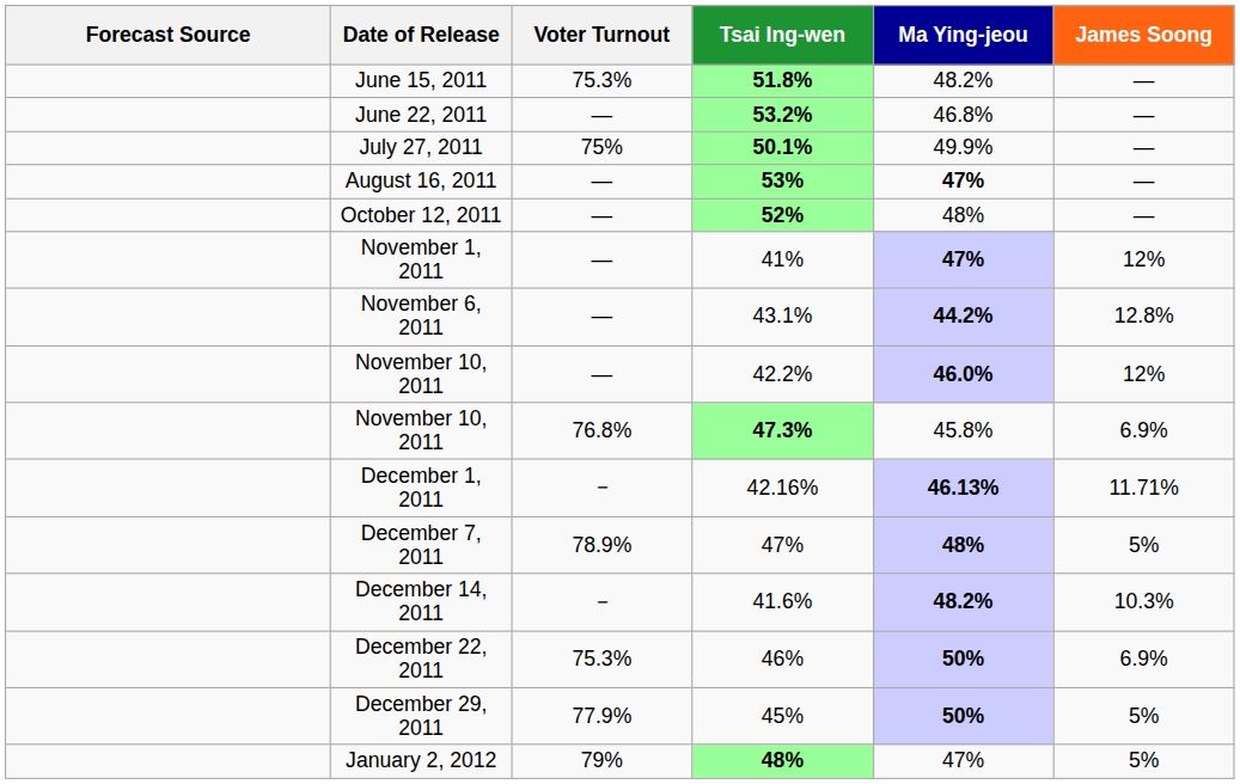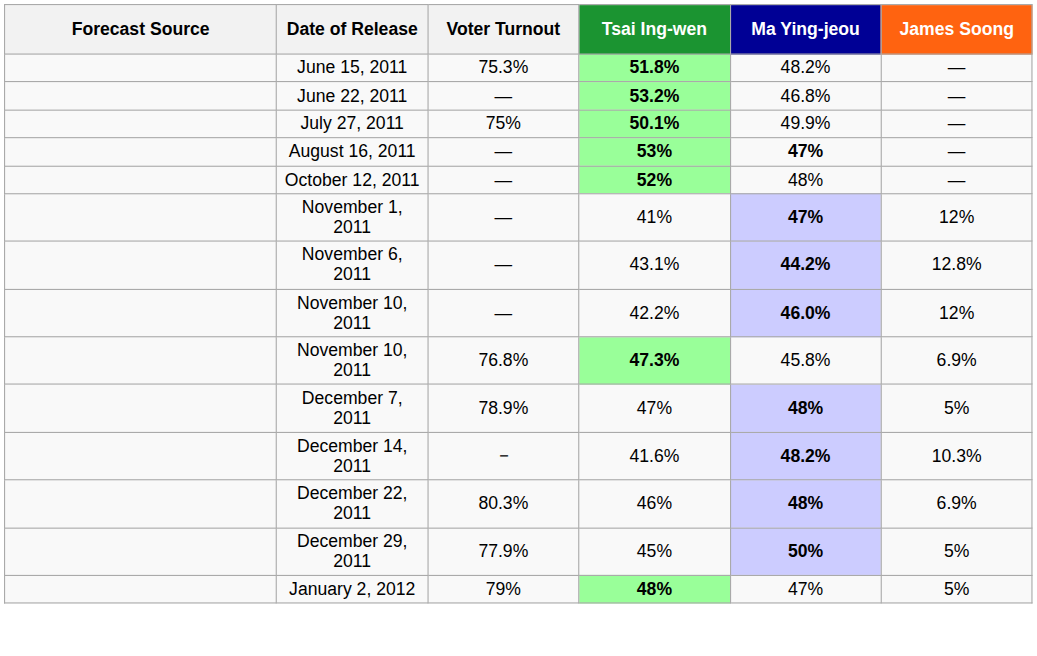- row: December 1, 2011 | － | 42.16% | 46.13% | 11.71%
December 22, 2011 | Voter Turnout: 75.3% -> 80.3%
December 22, 2011 | Ma Ying-jeou: 50% -> 48%
